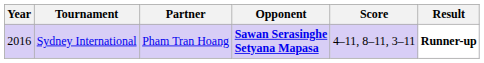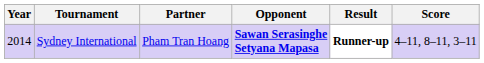columns swapped: Score <-> Result
Sydney International | Year: 2016 -> 2014
